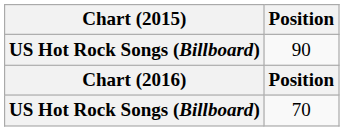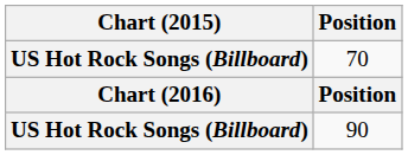rows swapped: 90 <-> 70
